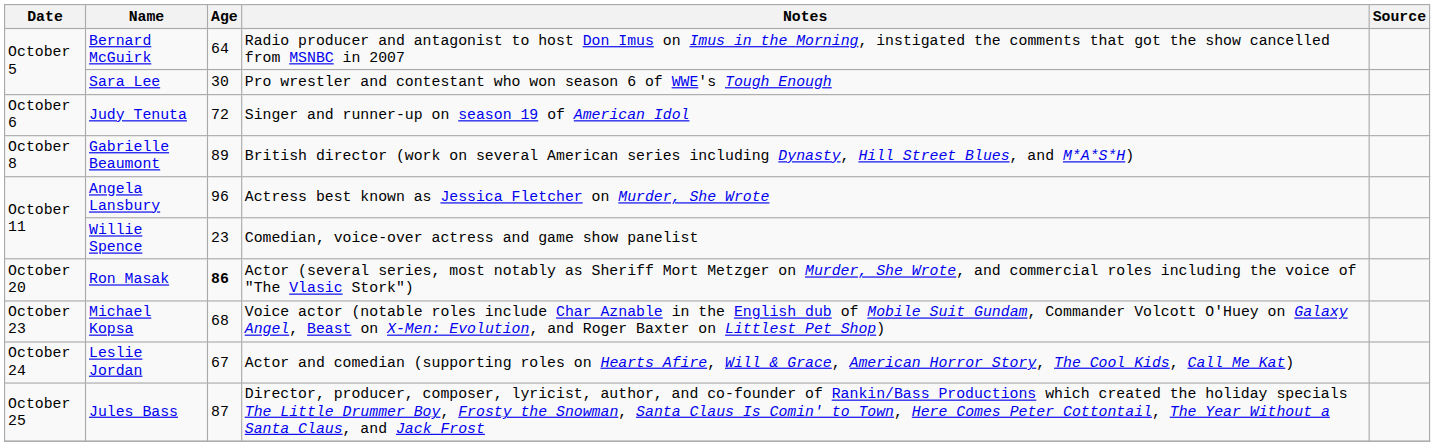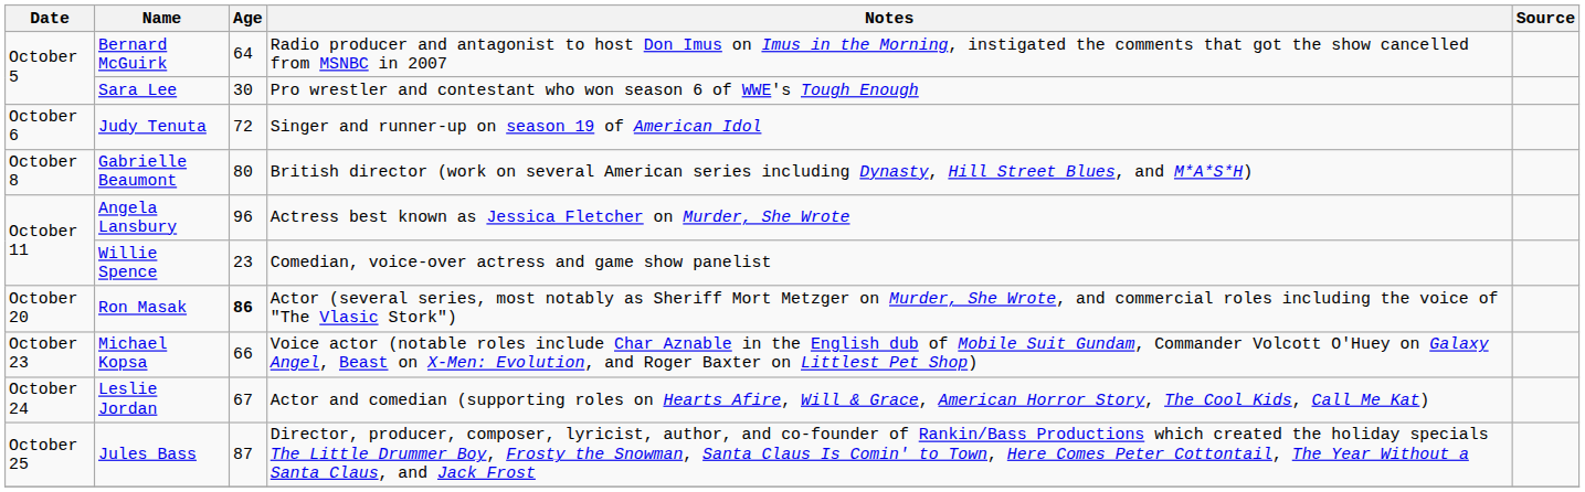Gabrielle Beaumont | Age: 89 -> 80
Michael Kopsa | Age: 68 -> 66
